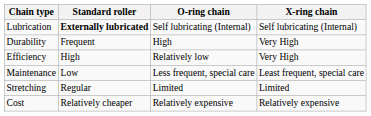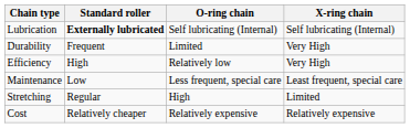Durability | O-ring chain: High -> Limited
Stretching | O-ring chain: Limited -> High
